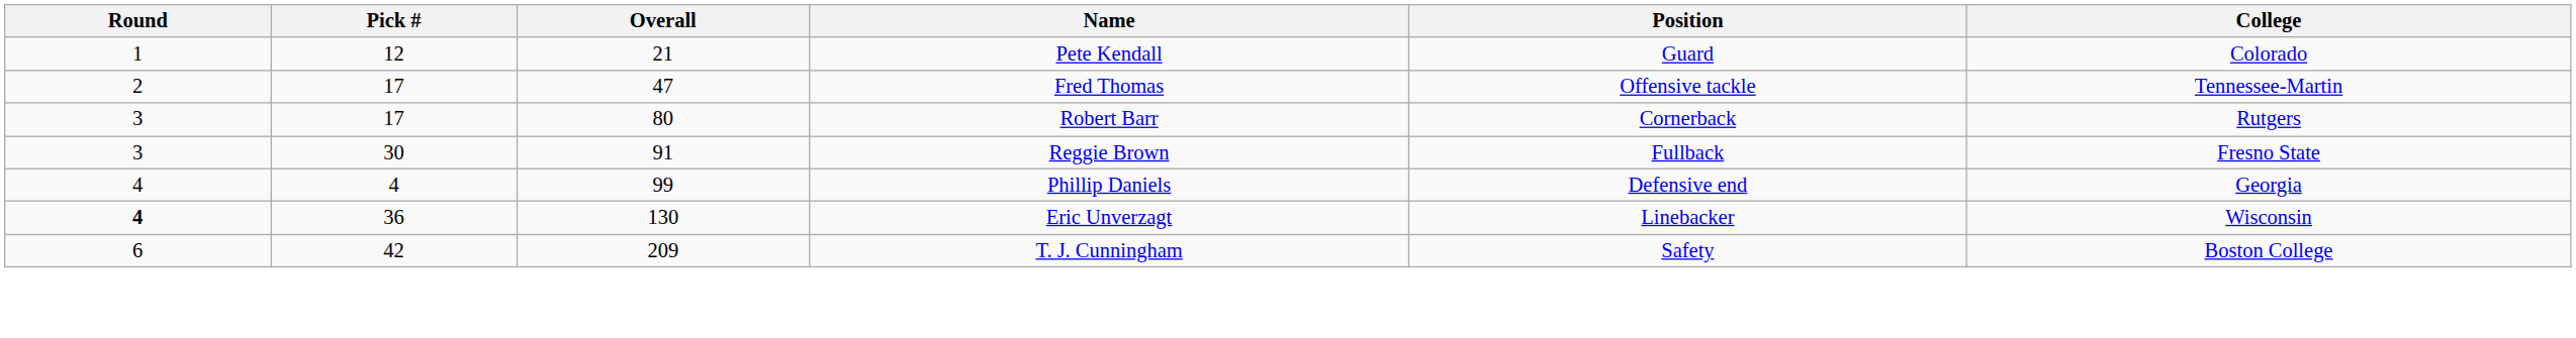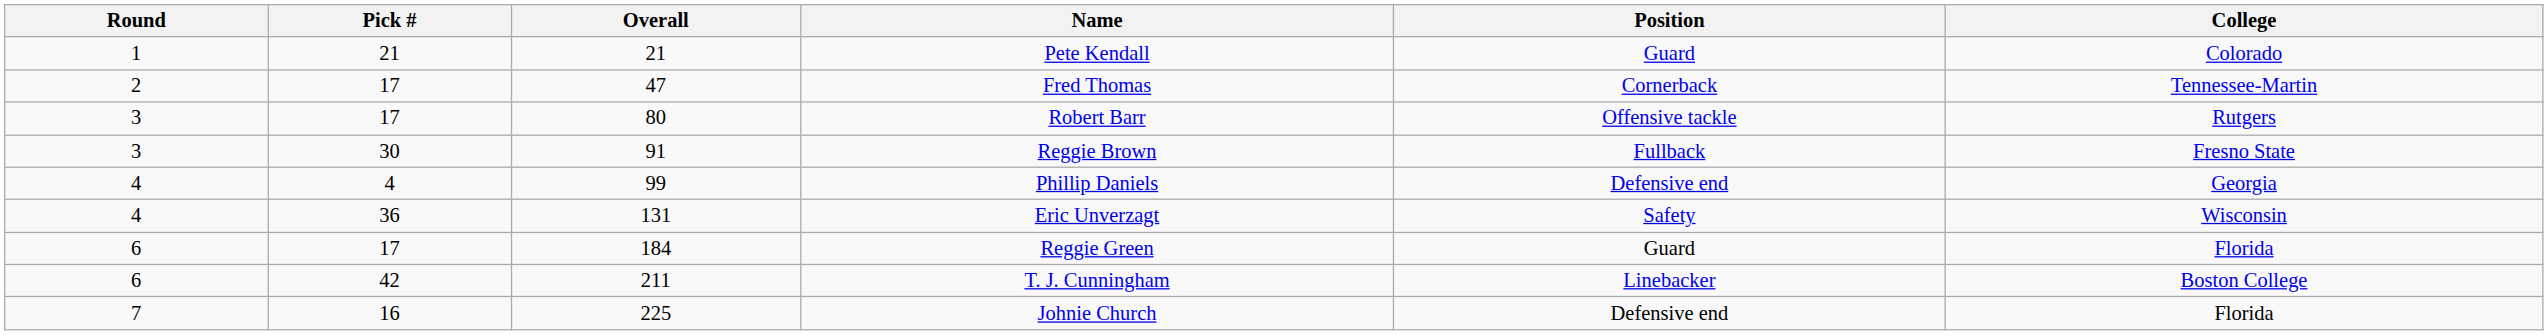Pete Kendall | Pick #: 12 -> 21
Fred Thomas | Position: Offensive tackle -> Cornerback
Robert Barr | Position: Cornerback -> Offensive tackle
Eric Unverzagt | Round: bold -> normal
Eric Unverzagt | Overall: 130 -> 131
Eric Unverzagt | Position: Linebacker -> Safety
+ row: 6 | 17 | 184 | Reggie Green | Guard | Florida
T. J. Cunningham | Overall: 209 -> 211
T. J. Cunningham | Position: Safety -> Linebacker
+ row: 7 | 16 | 225 | Johnie Church | Defensive end | Florida
